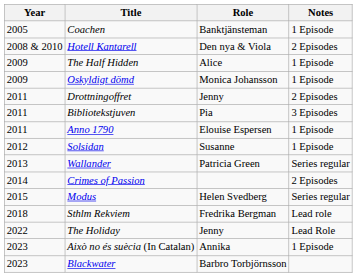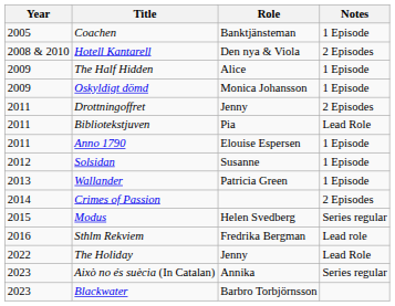Bibliotekstjuven | Notes: 3 Episodes -> Lead Role
Wallander | Notes: Series regular -> 1 Episode
Sthlm Rekviem | Year: 2018 -> 2016
Això no és suècia (In Catalan) | Notes: 1 Episode -> Series regular
